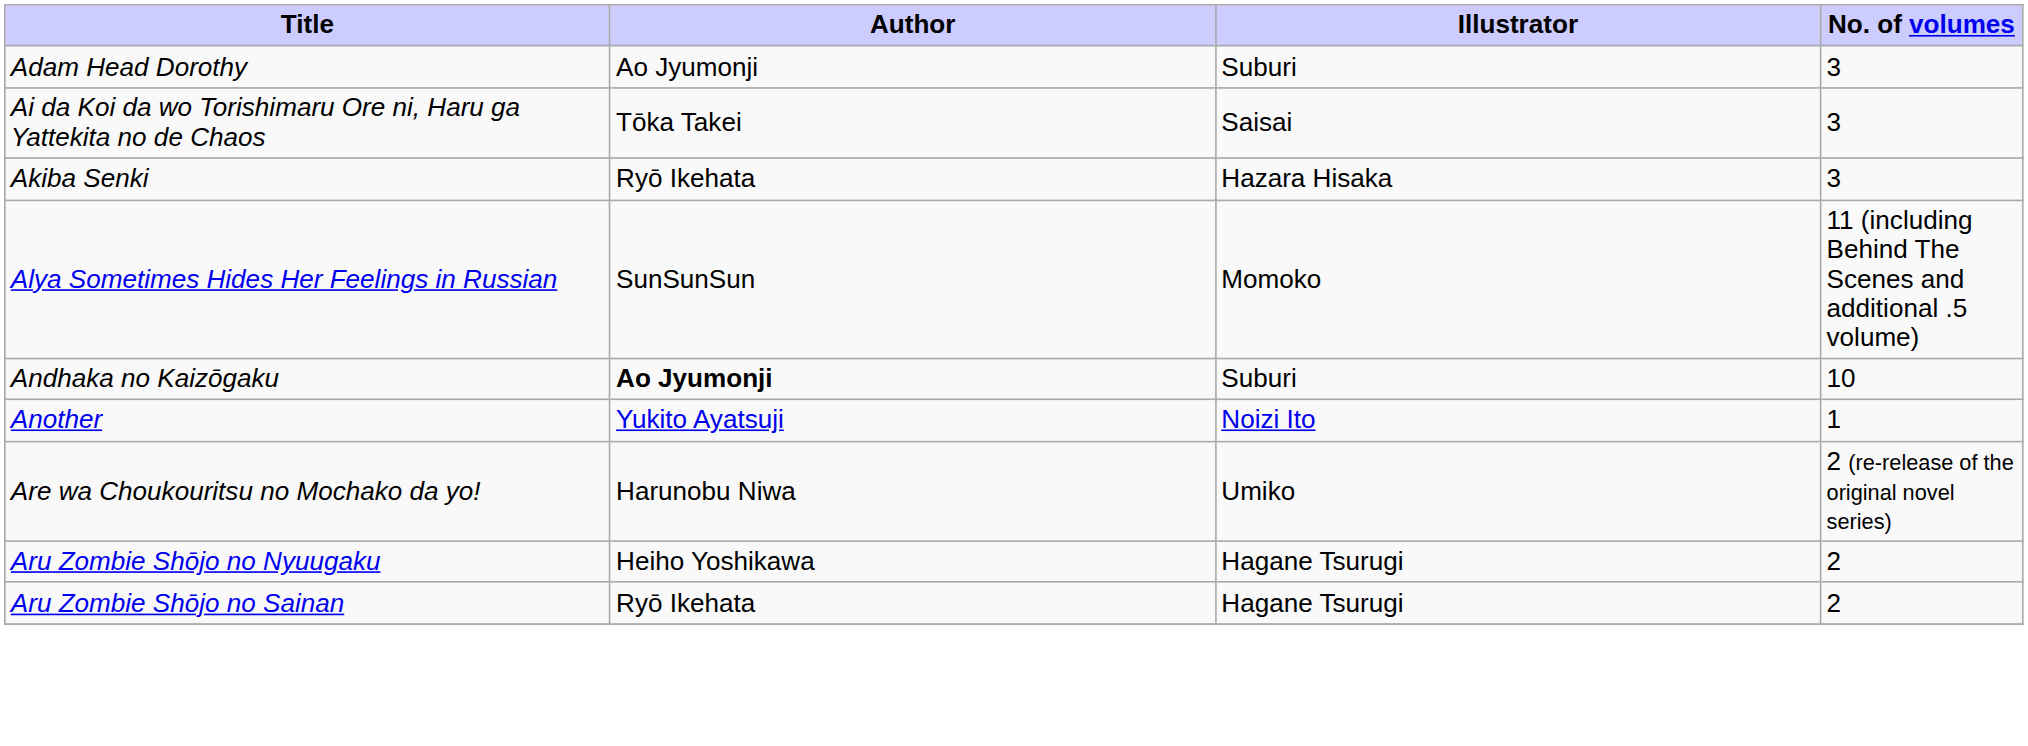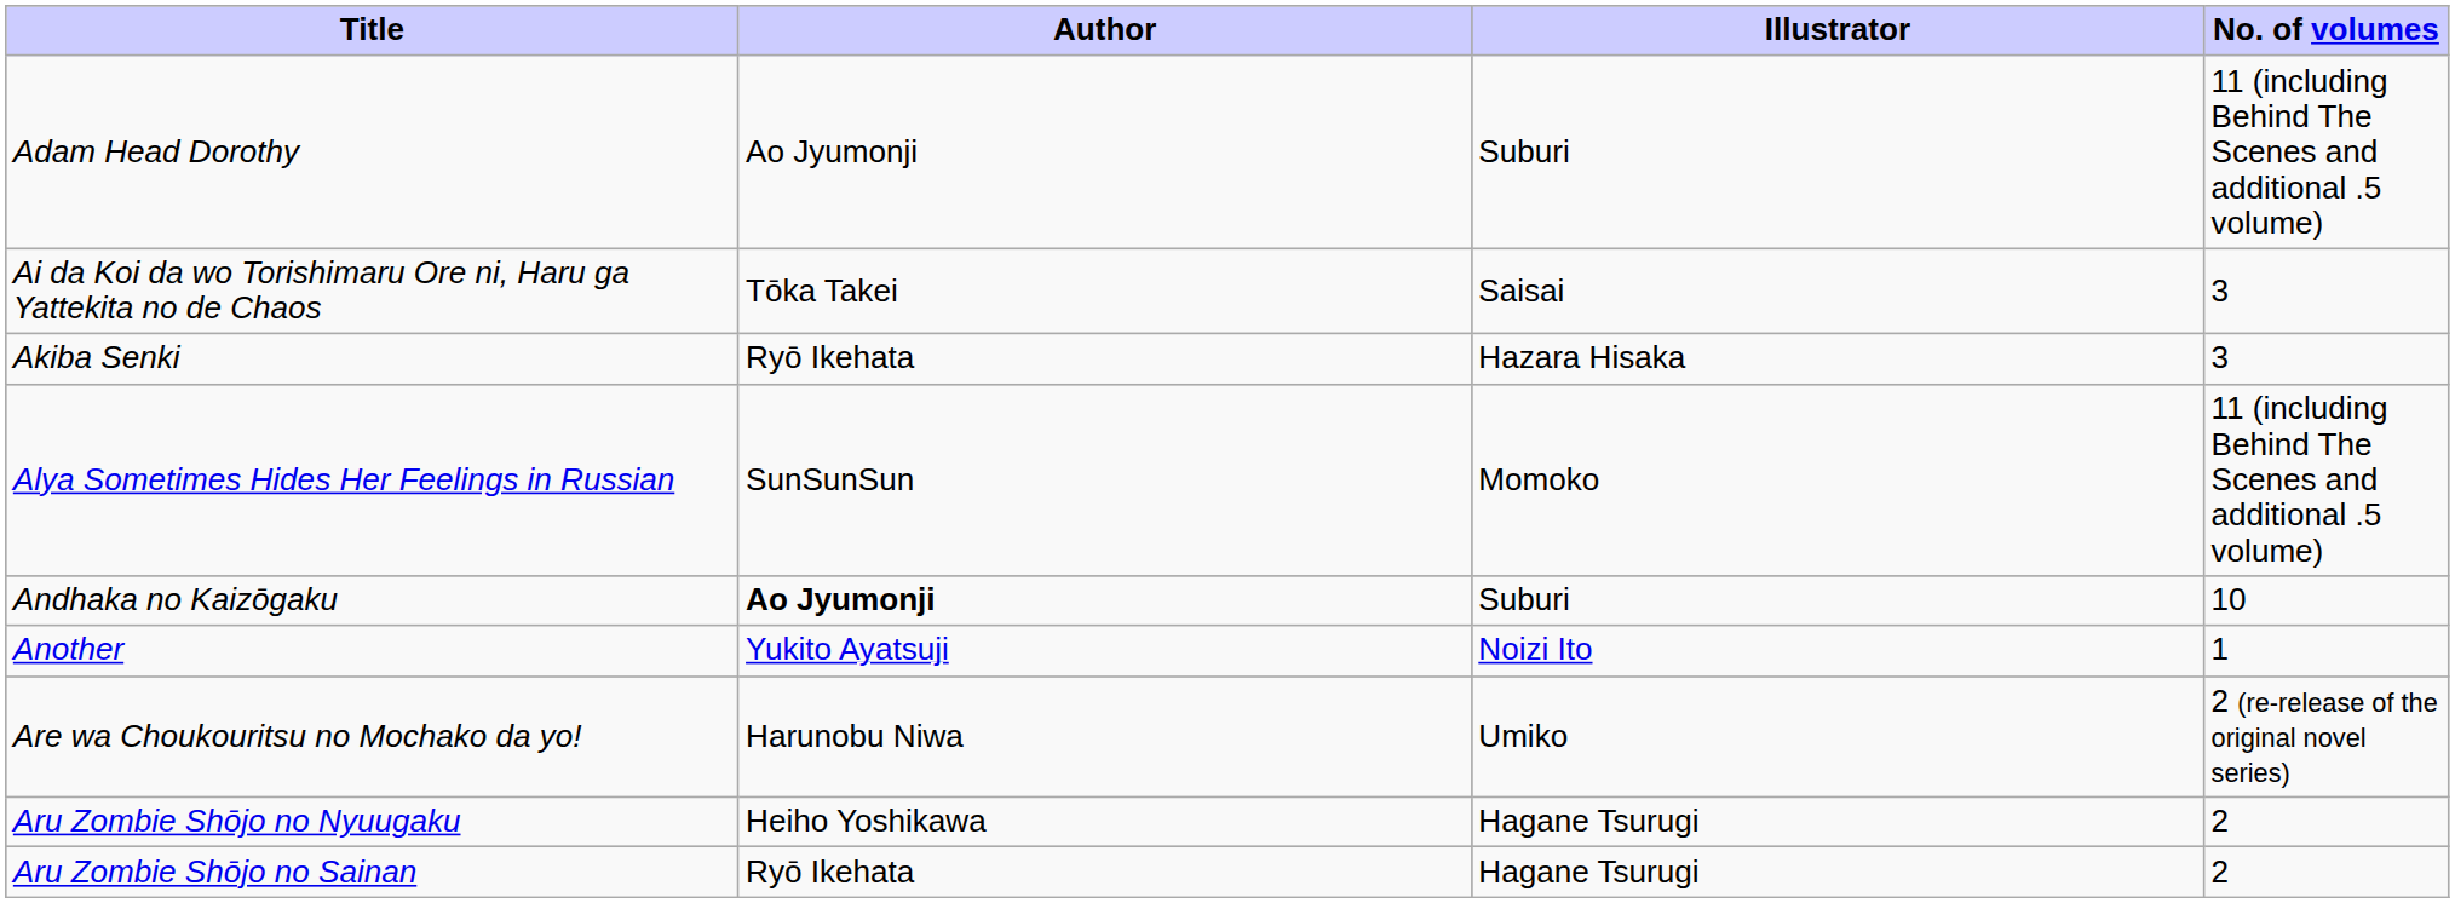Adam Head Dorothy | No. of volumes: 3 -> 11 (including Behind The Scenes and additional .5 volume)
